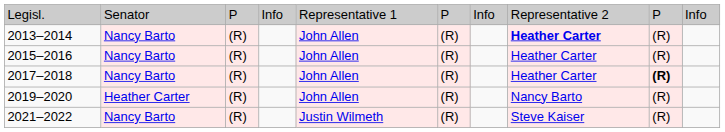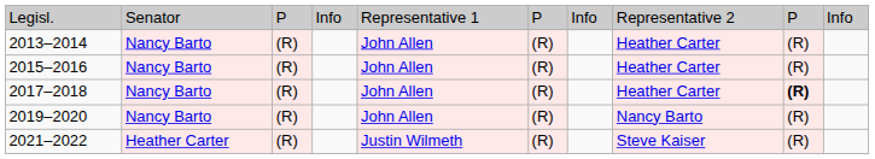2013–2014 | column 8: bold -> normal
2019–2020 | column 2: Heather Carter -> Nancy Barto
2021–2022 | column 2: Nancy Barto -> Heather Carter
